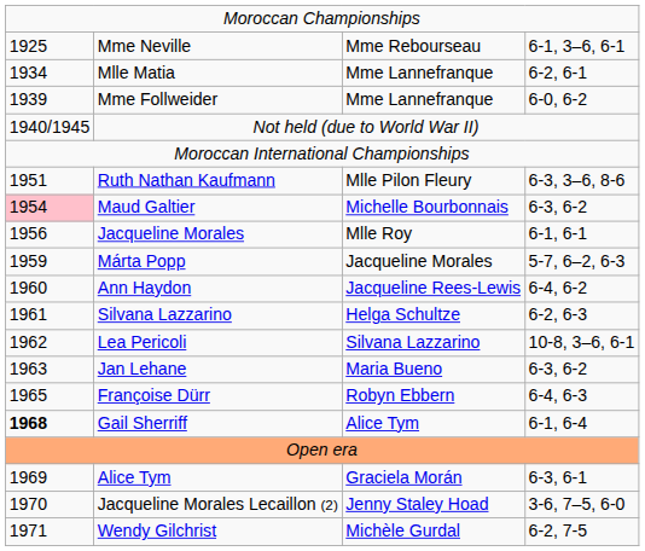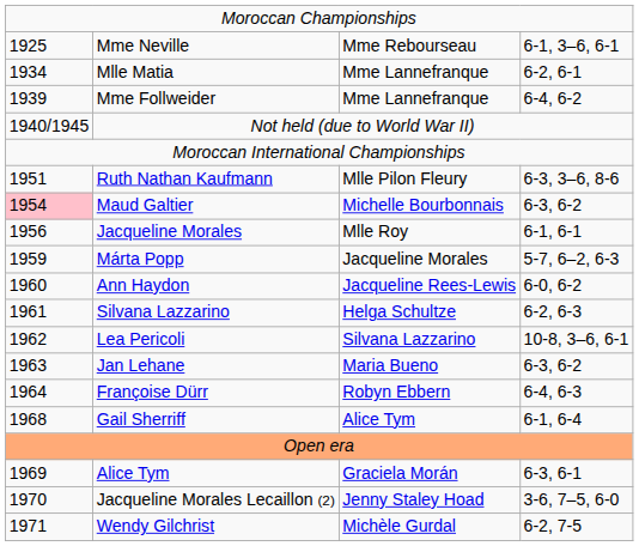Mme Follweider | column 4: 6-0, 6-2 -> 6-4, 6-2
Ann Haydon | column 4: 6-4, 6-2 -> 6-0, 6-2
Françoise Dürr | column 1: 1965 -> 1964
Gail Sherriff | column 1: bold -> normal
